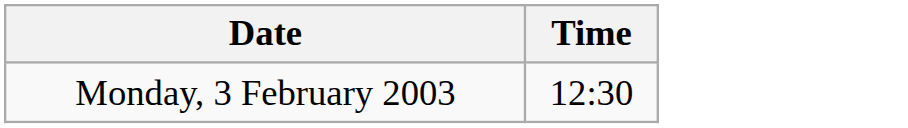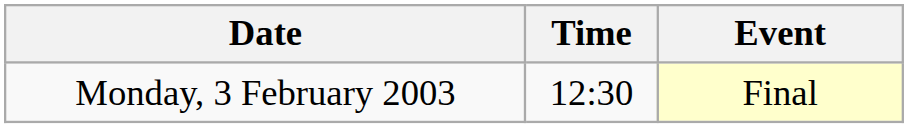+ column: Event | Final
